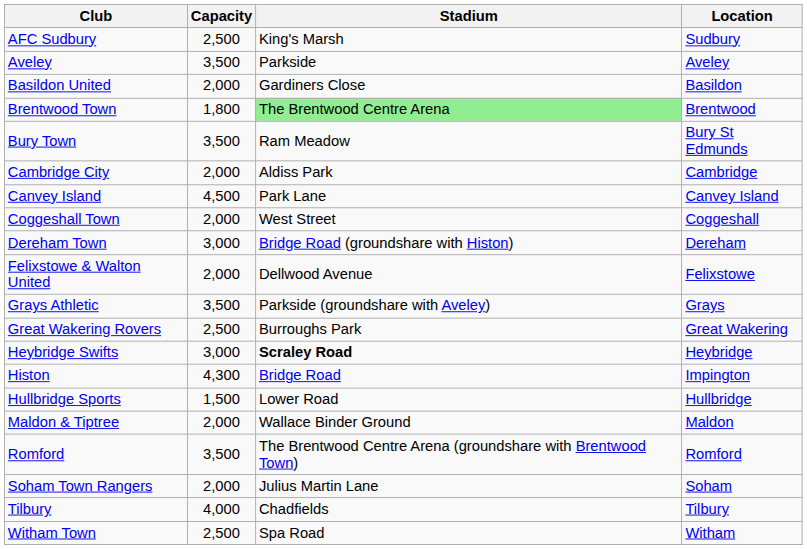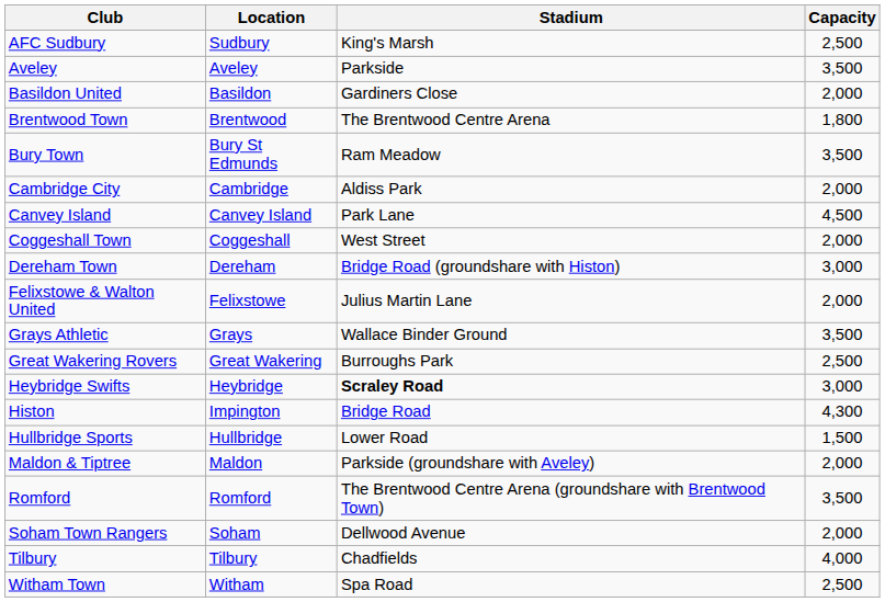columns swapped: Location <-> Capacity
Brentwood Town | Stadium: lightgreen background -> no background
Felixstowe & Walton United | Stadium: Dellwood Avenue -> Julius Martin Lane
Grays Athletic | Stadium: Parkside (groundshare with Aveley) -> Wallace Binder Ground
Maldon & Tiptree | Stadium: Wallace Binder Ground -> Parkside (groundshare with Aveley)
Soham Town Rangers | Stadium: Julius Martin Lane -> Dellwood Avenue
